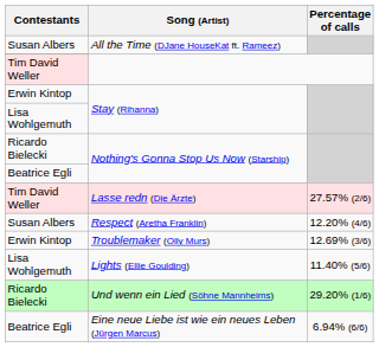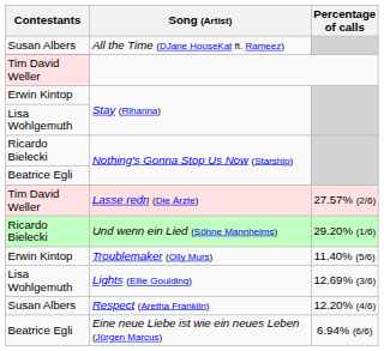rows swapped: Respect (Aretha Franklin) <-> Und wenn ein Lied (Söhne Mannheims)
Troublemaker (Olly Murs) | Percentage of calls: 12.69% (3/6) -> 11.40% (5/6)
Lights (Ellie Goulding) | Percentage of calls: 11.40% (5/6) -> 12.69% (3/6)
